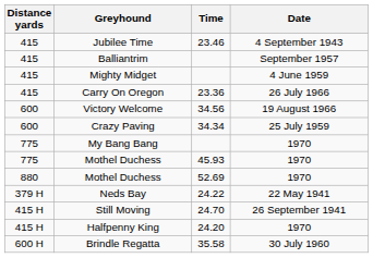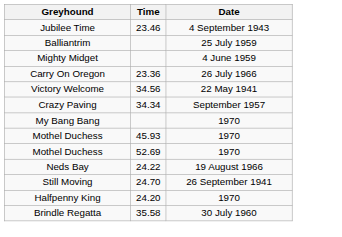- column: Distance yards | 415 | 415 | 415 | 415 | 600 | 600 | 775 | 775 | 880 | 379 H | 415 H | 415 H | 600 H
Balliantrim | Date: September 1957 -> 25 July 1959
Victory Welcome | Date: 19 August 1966 -> 22 May 1941
Crazy Paving | Date: 25 July 1959 -> September 1957
Neds Bay | Date: 22 May 1941 -> 19 August 1966
